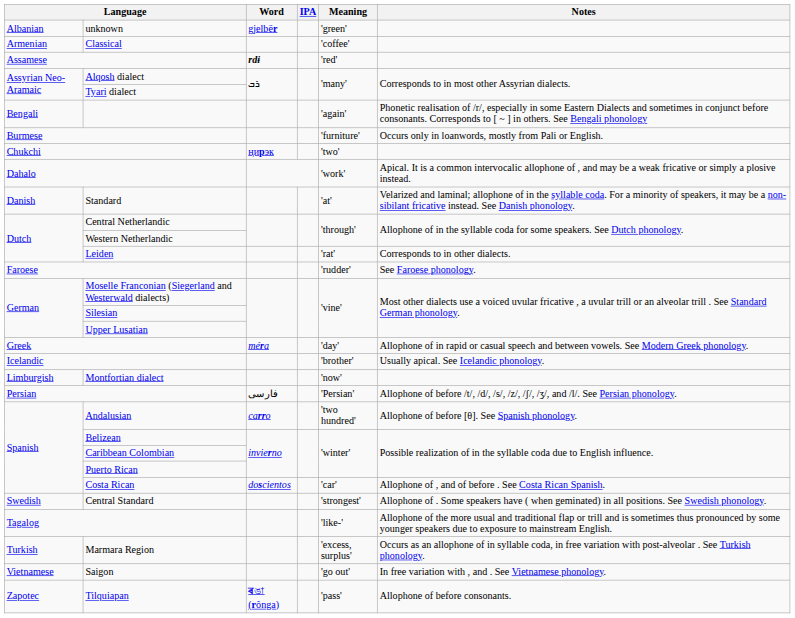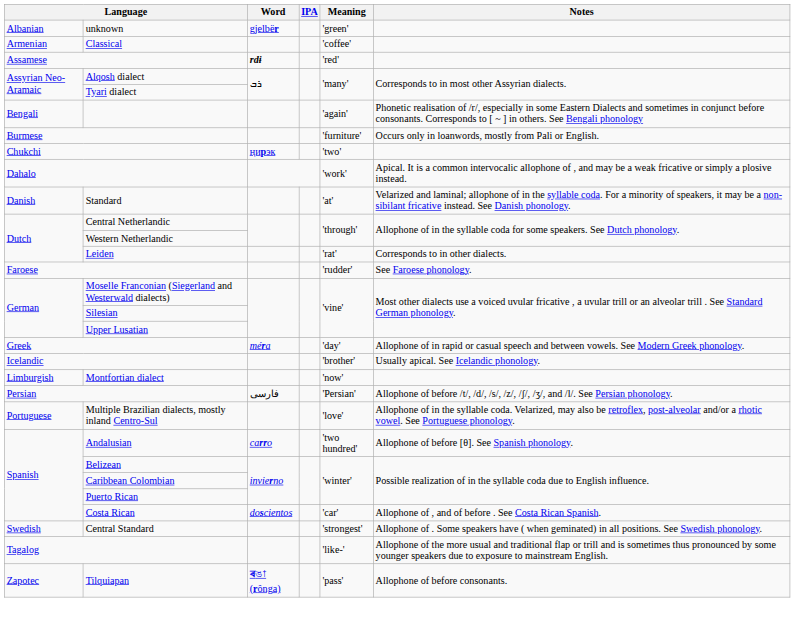+ row: Portuguese | Multiple Brazilian dialects, mostly inland Centro-Sul | 'love' | Allophone of in the syllable coda. Velarized, may also be retroflex, post-alveolar and/or a rhotic vowel. See Portuguese phonology.
- row: Turkish | Marmara Region | 'excess, surplus' | Occurs as an allophone of in syllable coda, in free variation with post-alveolar . See Turkish phonology.
- row: Vietnamese | Saigon | 'go out' | In free variation with , and . See Vietnamese phonology.
